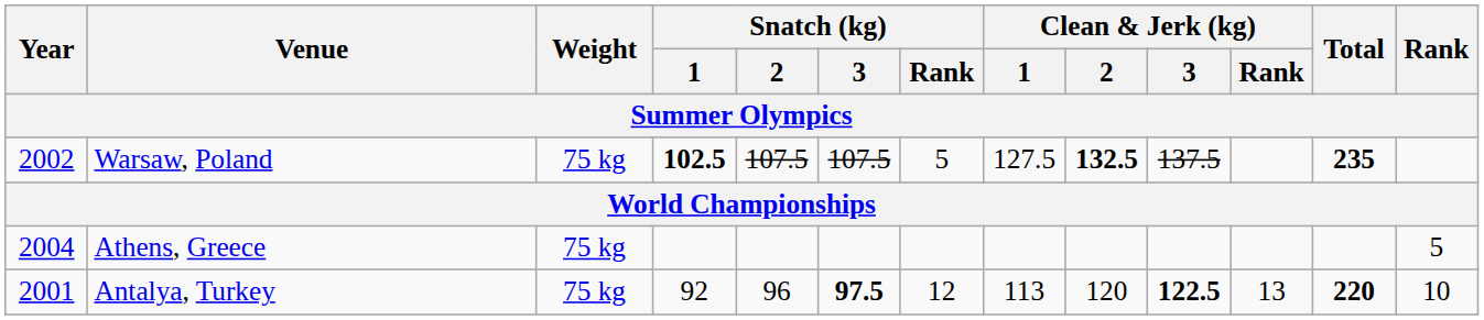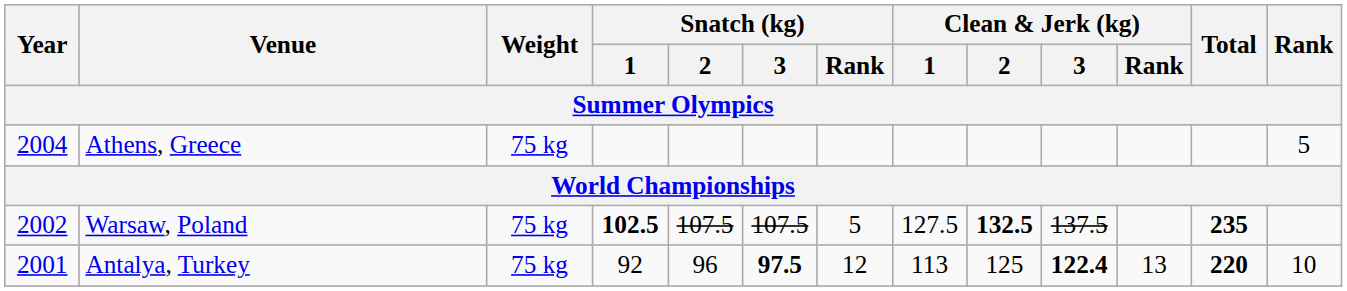rows swapped: Athens, Greece <-> Warsaw, Poland
Antalya, Turkey | Clean & Jerk (kg) / 2: 120 -> 125
Antalya, Turkey | Clean & Jerk (kg) / 3: 122.5 -> 122.4
